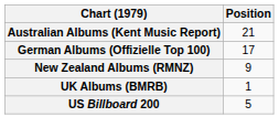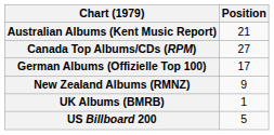+ row: Canada Top Albums/CDs (RPM) | 27
